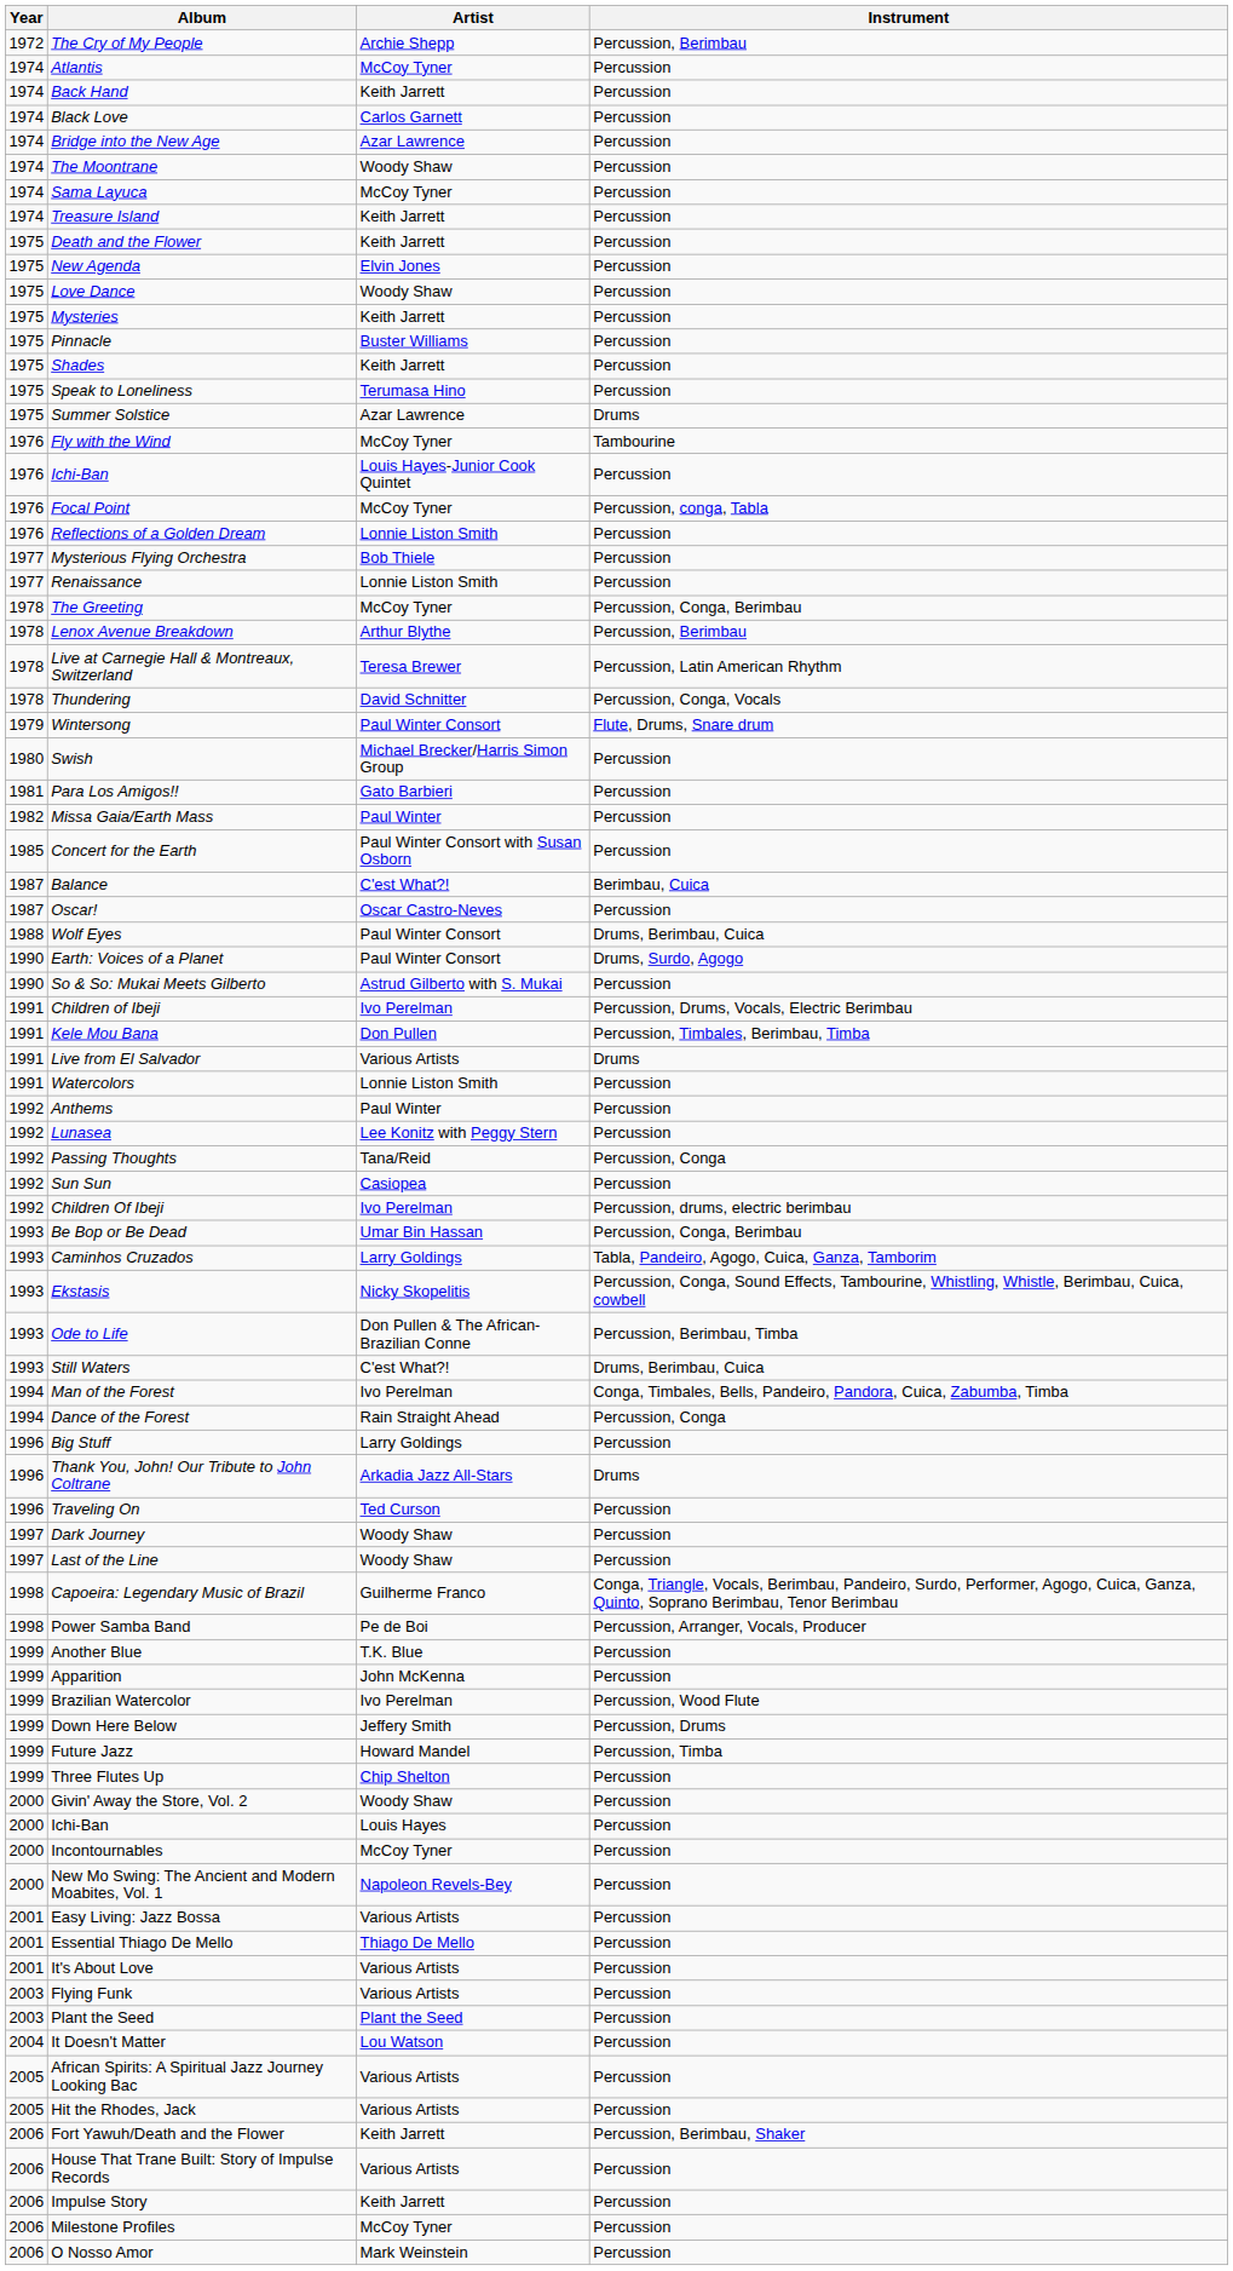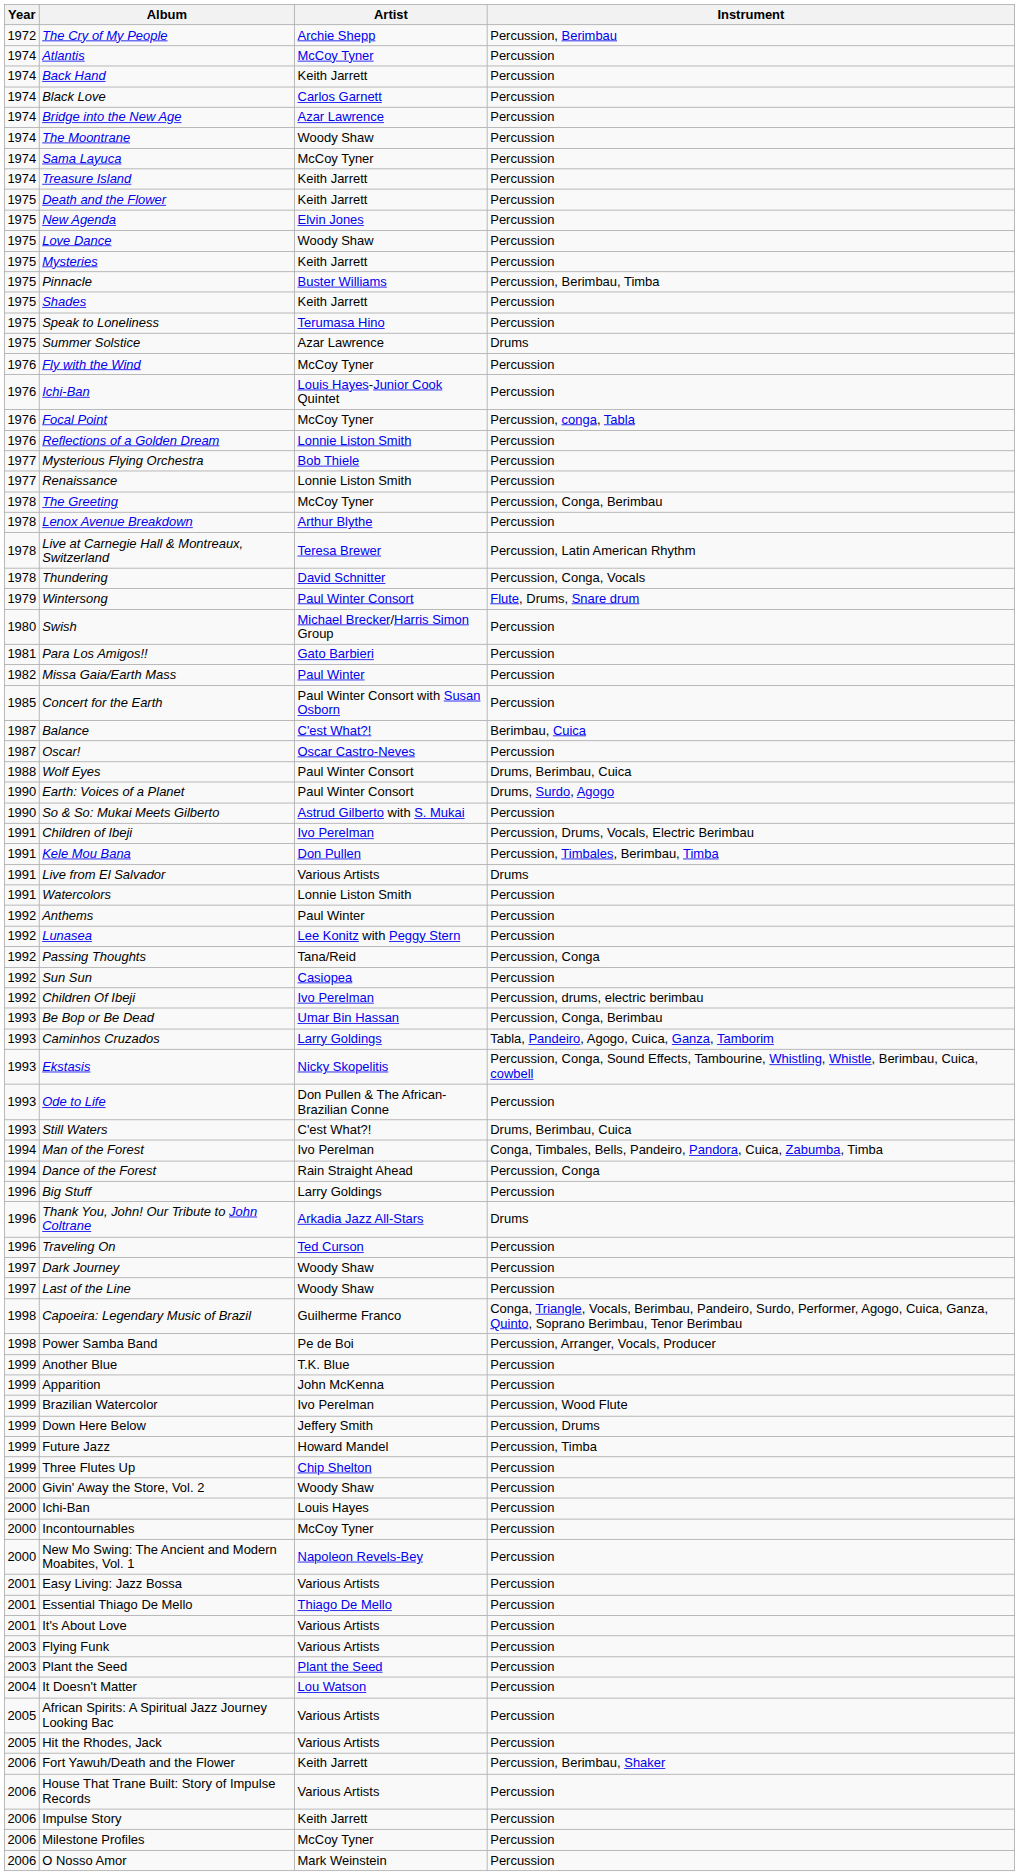Pinnacle | Instrument: Percussion -> Percussion, Berimbau, Timba
Fly with the Wind | Instrument: Tambourine -> Percussion
Lenox Avenue Breakdown | Instrument: Percussion, Berimbau -> Percussion
Ode to Life | Instrument: Percussion, Berimbau, Timba -> Percussion
